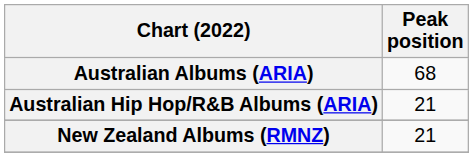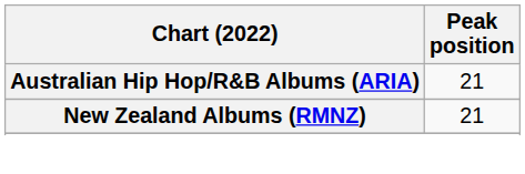- row: Australian Albums (ARIA) | 68
